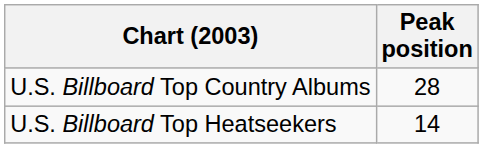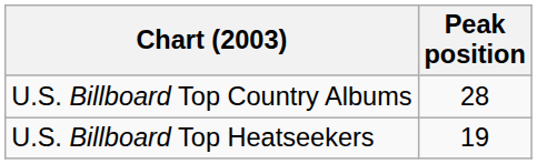U.S. Billboard Top Heatseekers | Peak position: 14 -> 19
